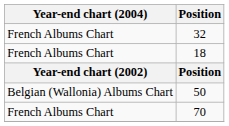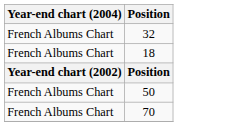50 | Year-end chart (2004): Belgian (Wallonia) Albums Chart -> French Albums Chart
